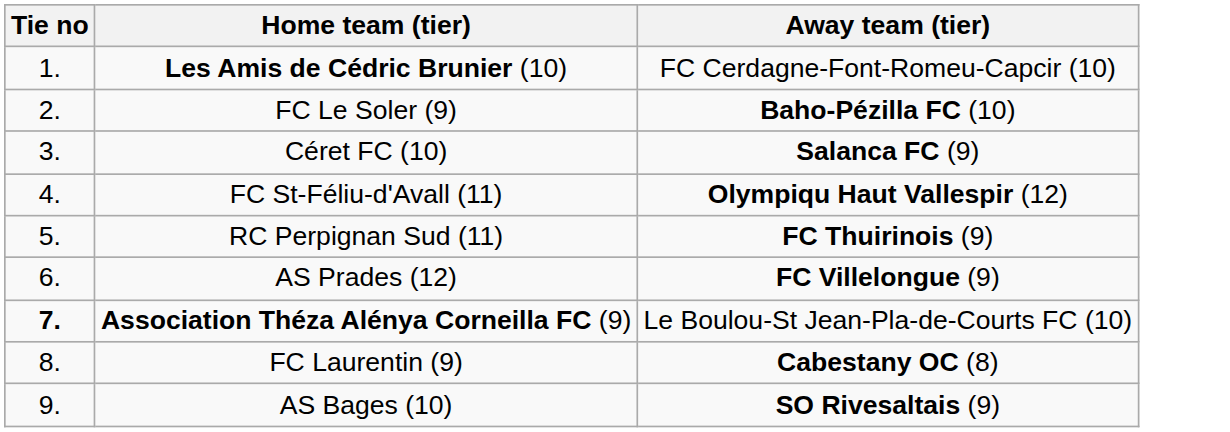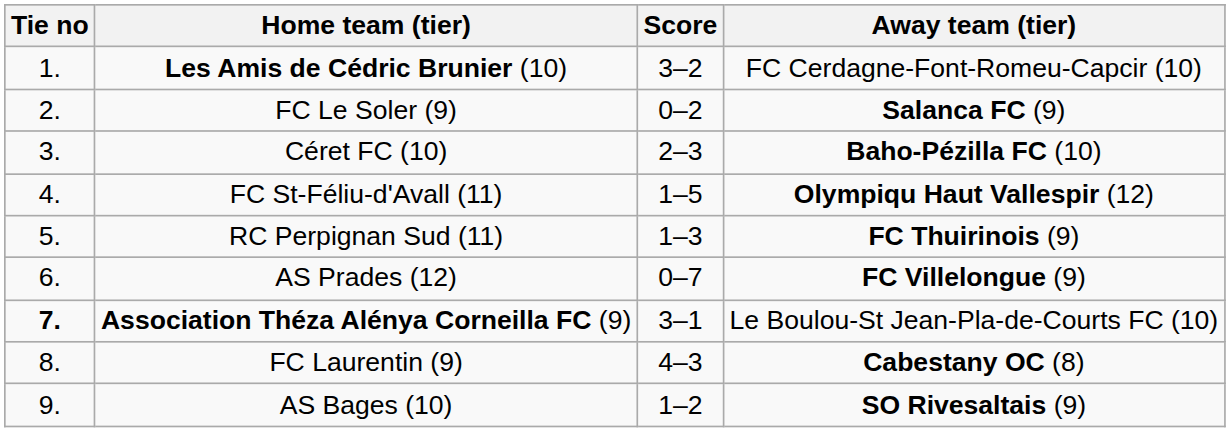+ column: Score | 3–2 | 0–2 | 2–3 | 1–5 | 1–3 | 0–7 | 3–1 | 4–3 | 1–2
FC Le Soler (9) | Away team (tier): Baho-Pézilla FC (10) -> Salanca FC (9)
Céret FC (10) | Away team (tier): Salanca FC (9) -> Baho-Pézilla FC (10)
